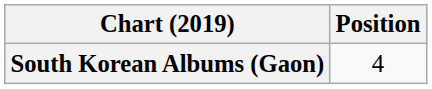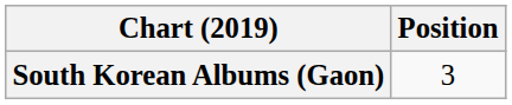South Korean Albums (Gaon) | Position: 4 -> 3
